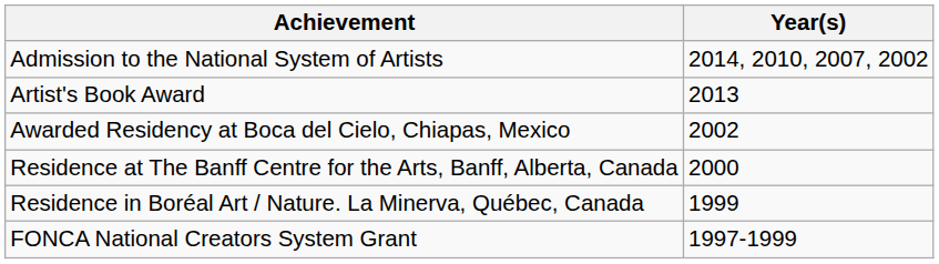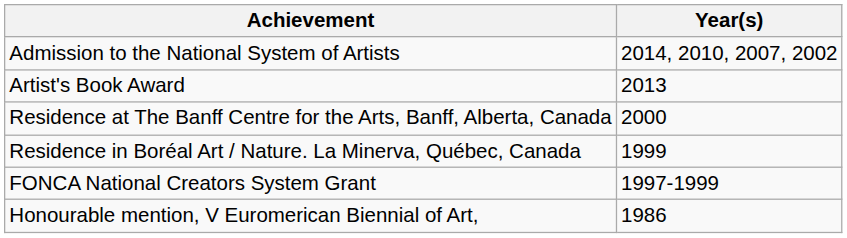- row: Awarded Residency at Boca del Cielo, Chiapas, Mexico | 2002
+ row: Honourable mention, V Euromerican Biennial of Art, | 1986
